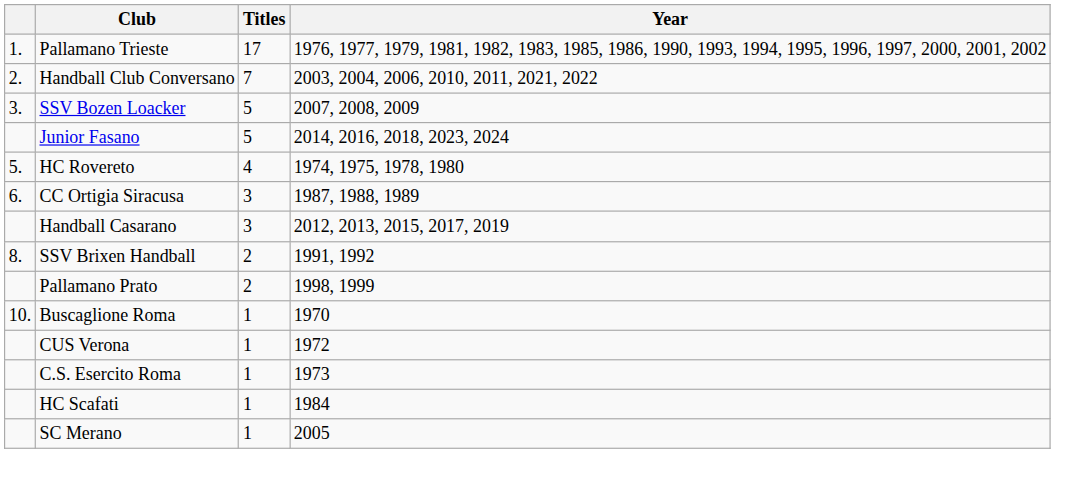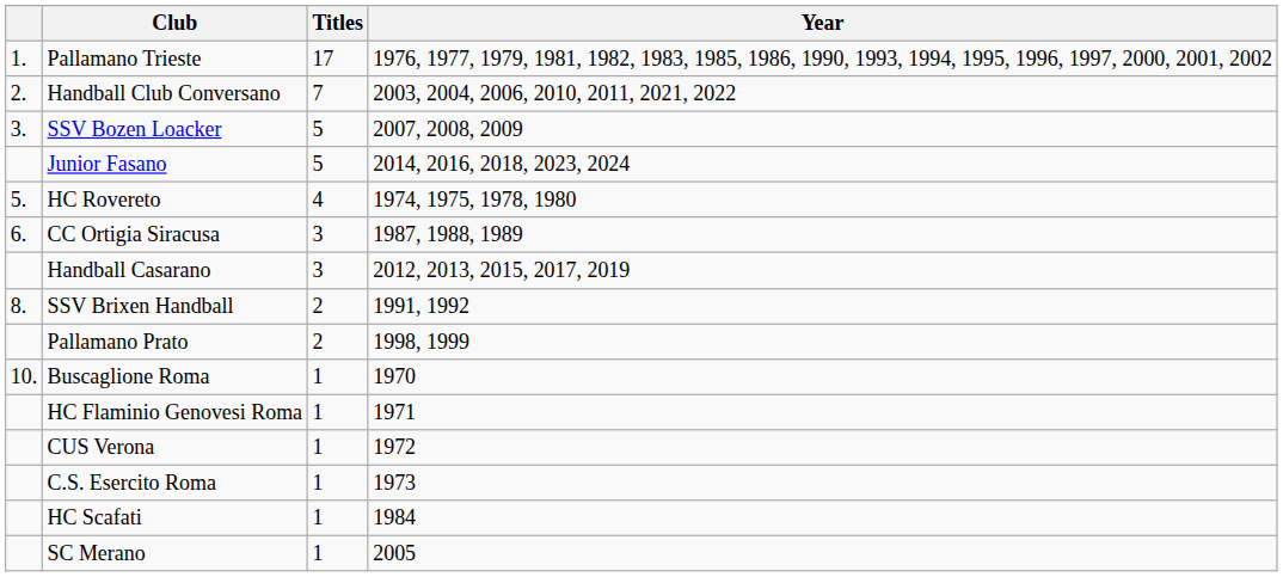+ row: HC Flaminio Genovesi Roma | 1 | 1971
